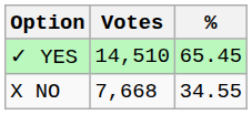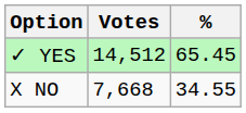✓ YES | Votes: 14,510 -> 14,512
